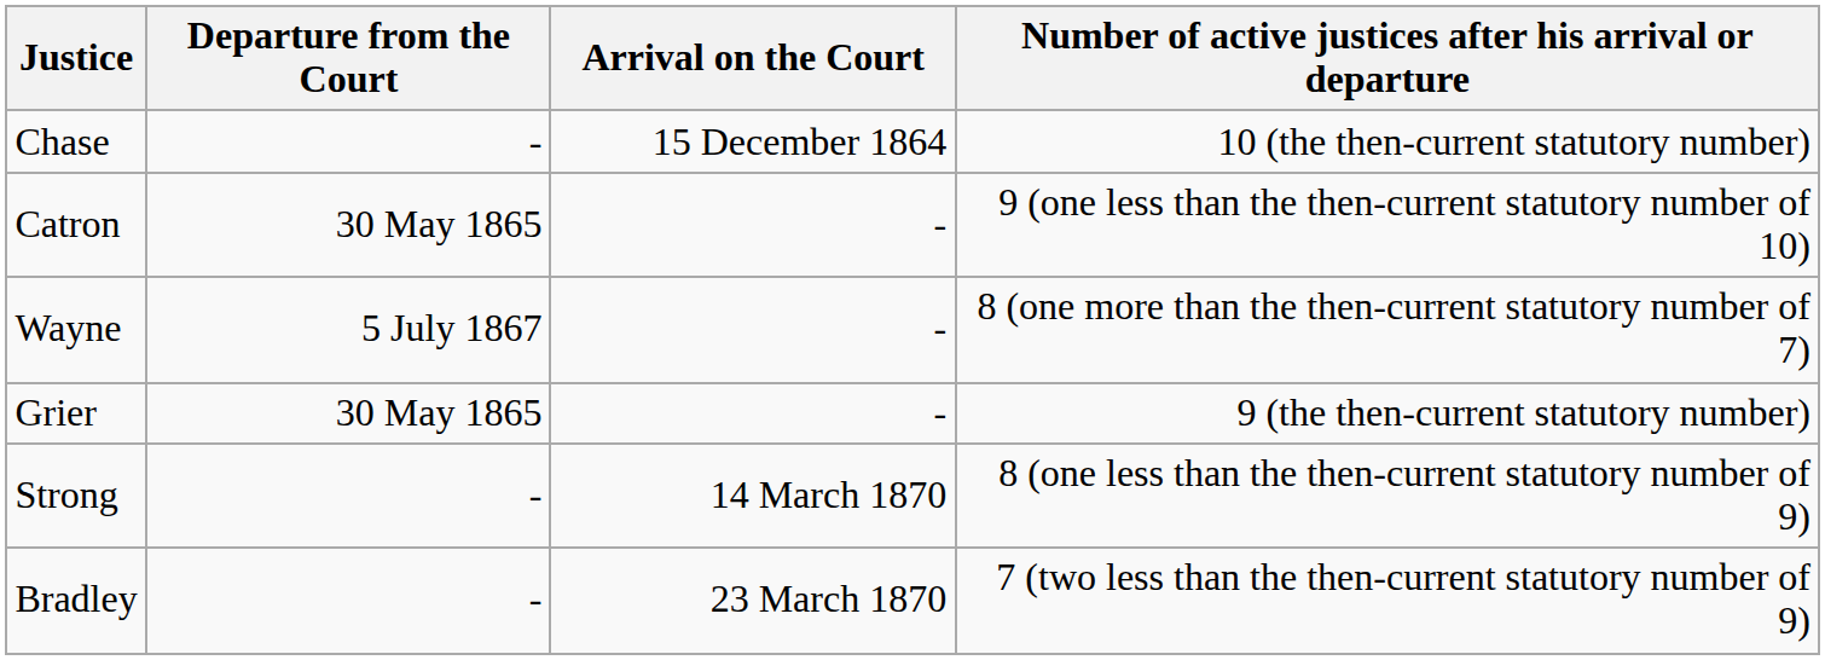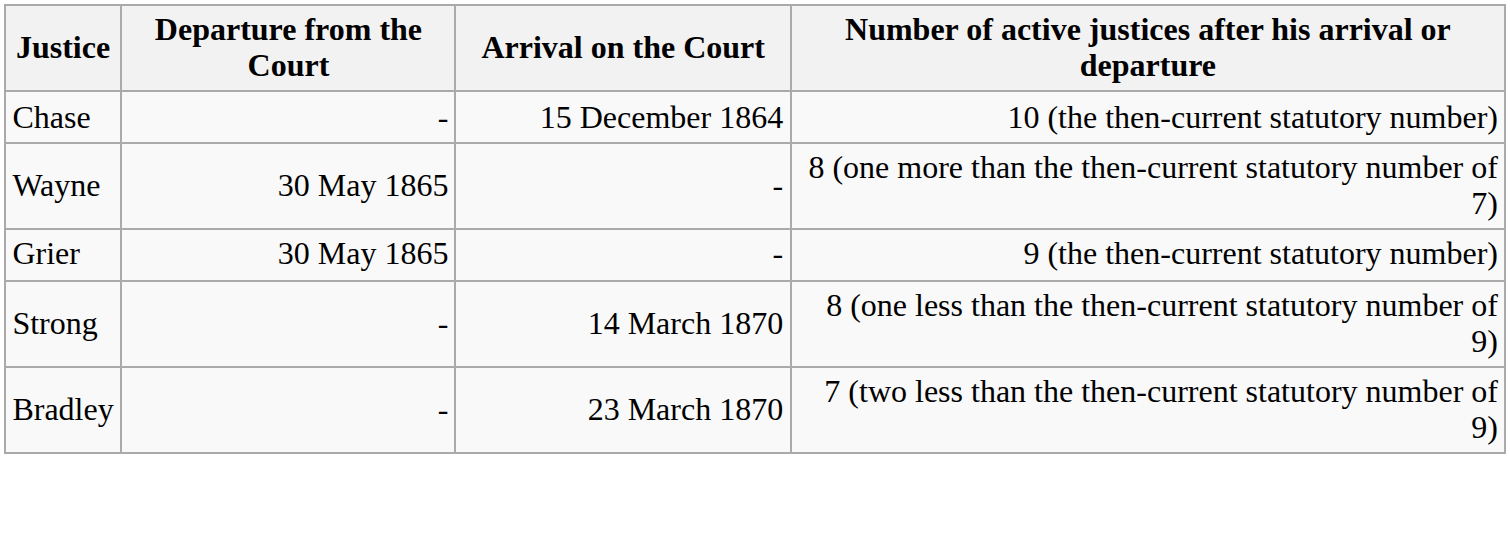- row: Catron | 30 May 1865 | - | 9 (one less than the then-current statutory number of 10)
Wayne | Departure from the Court: 5 July 1867 -> 30 May 1865
